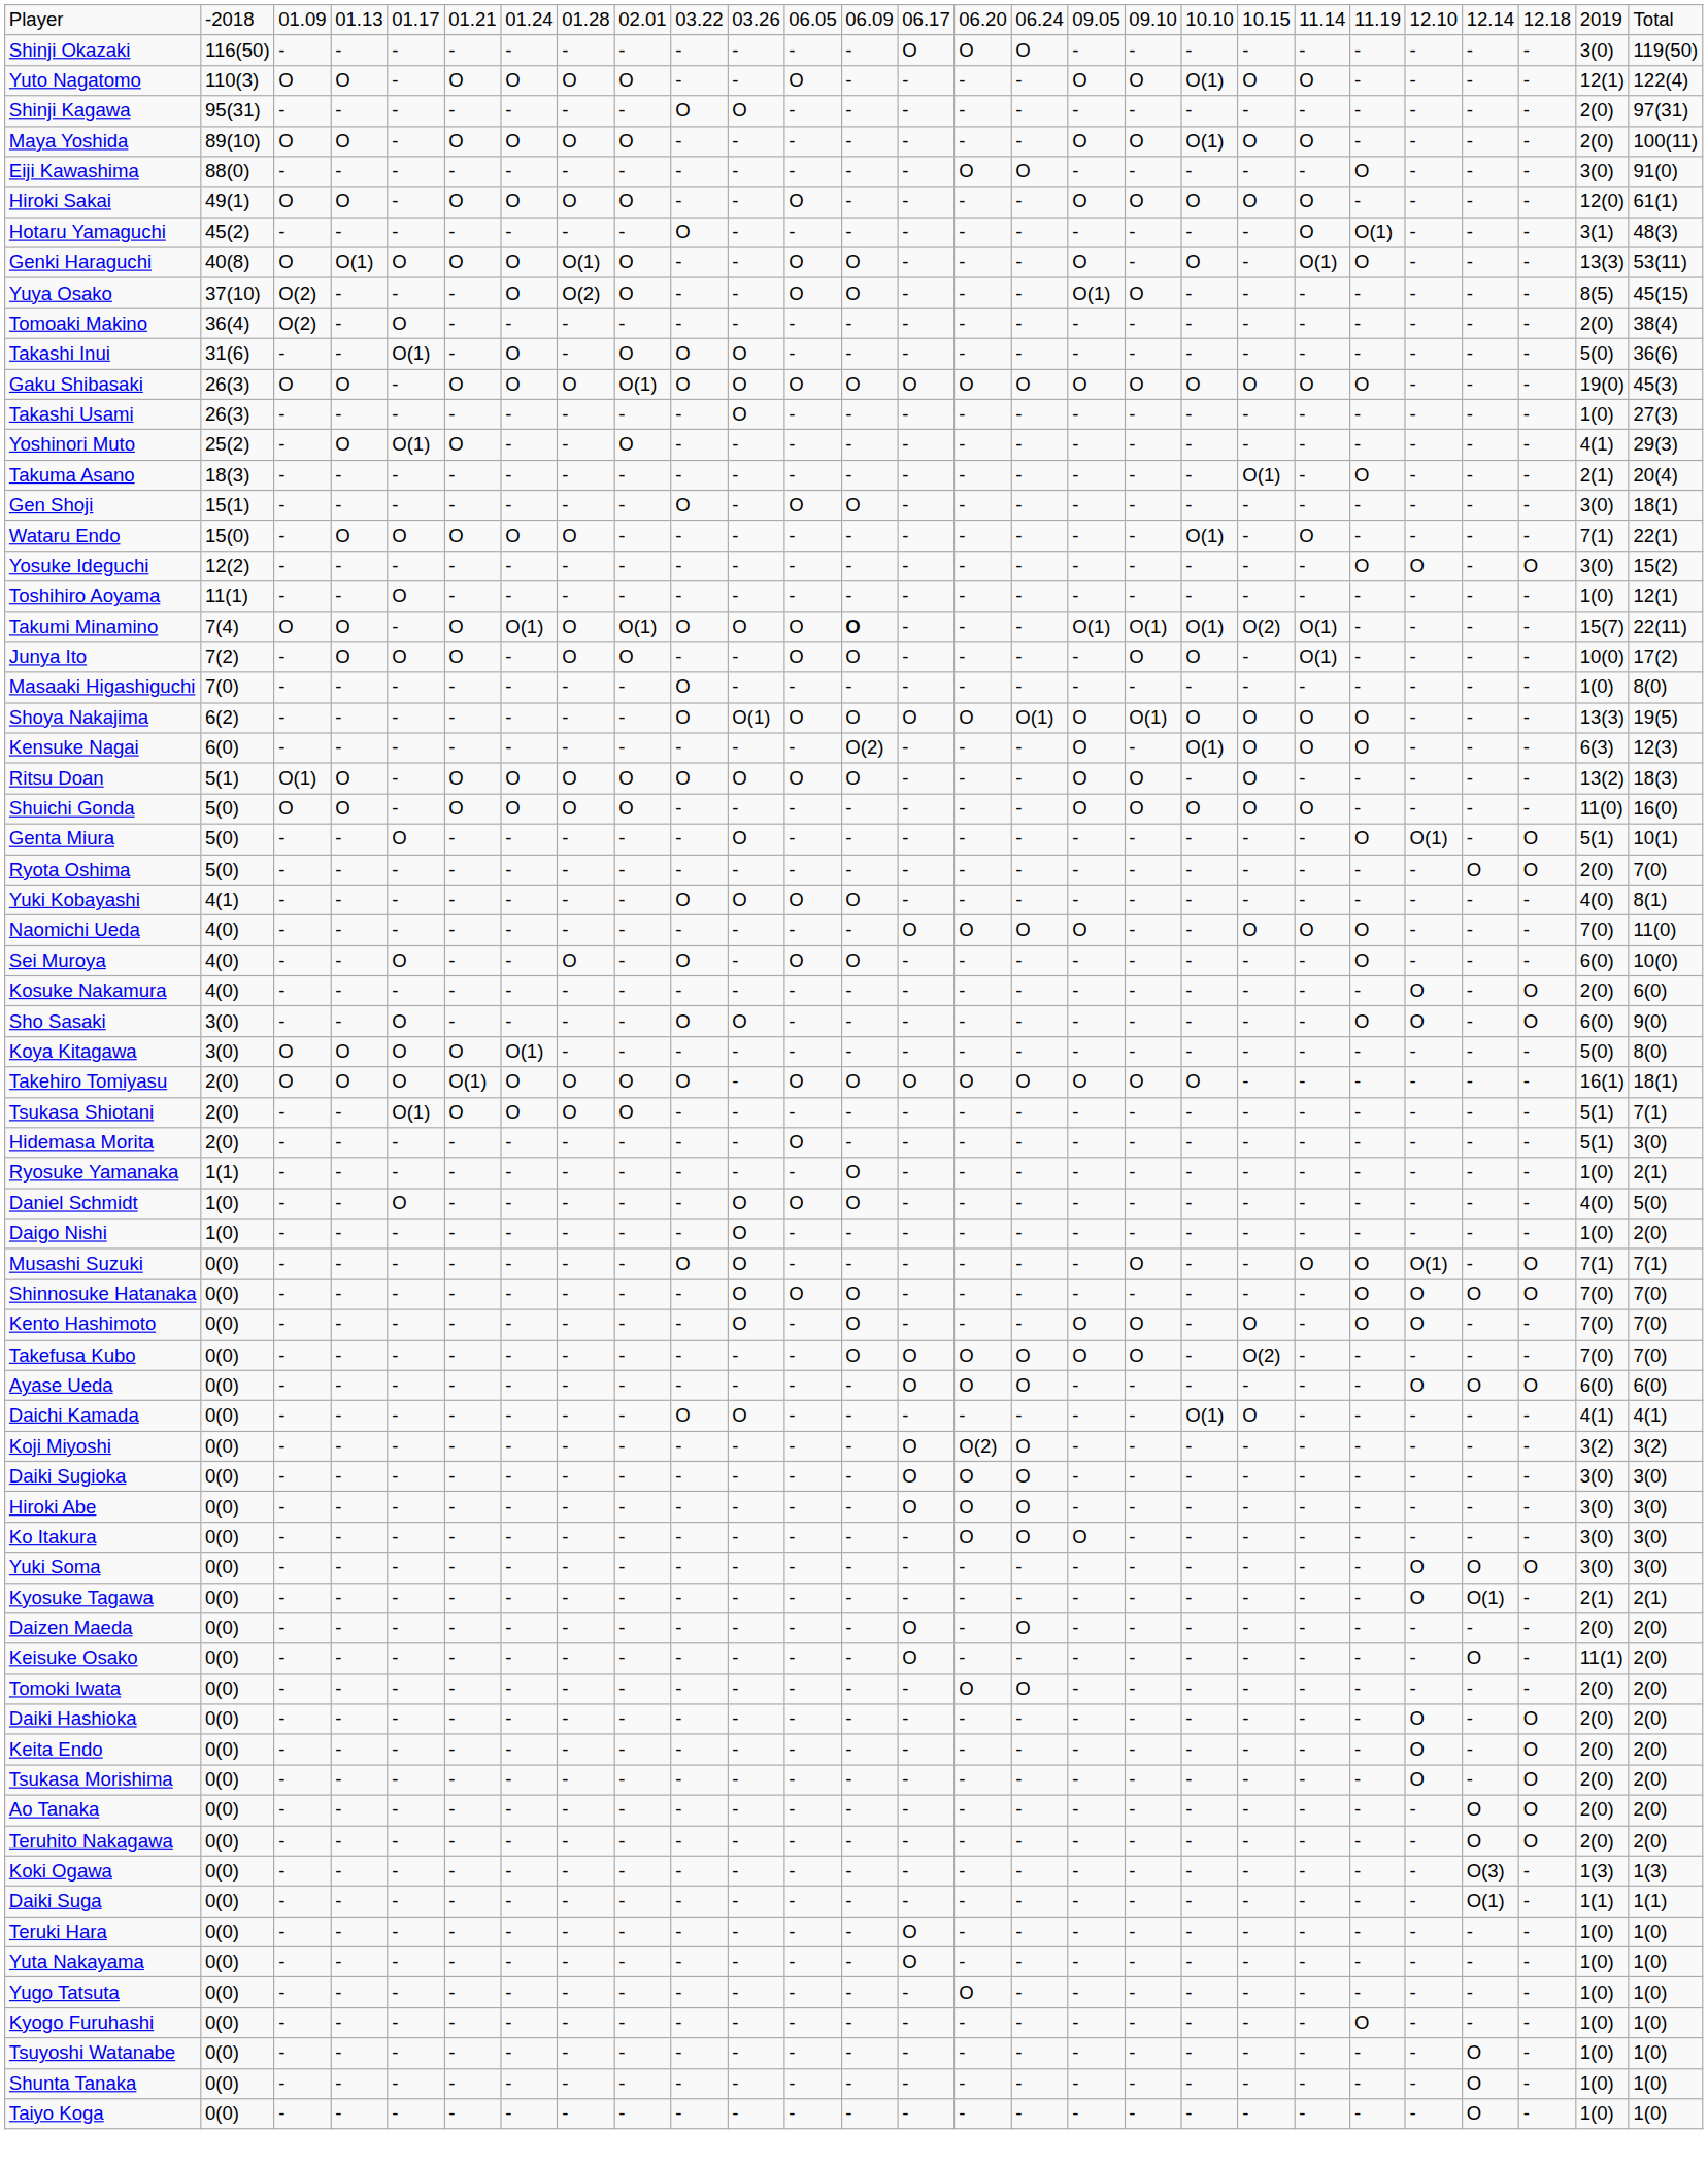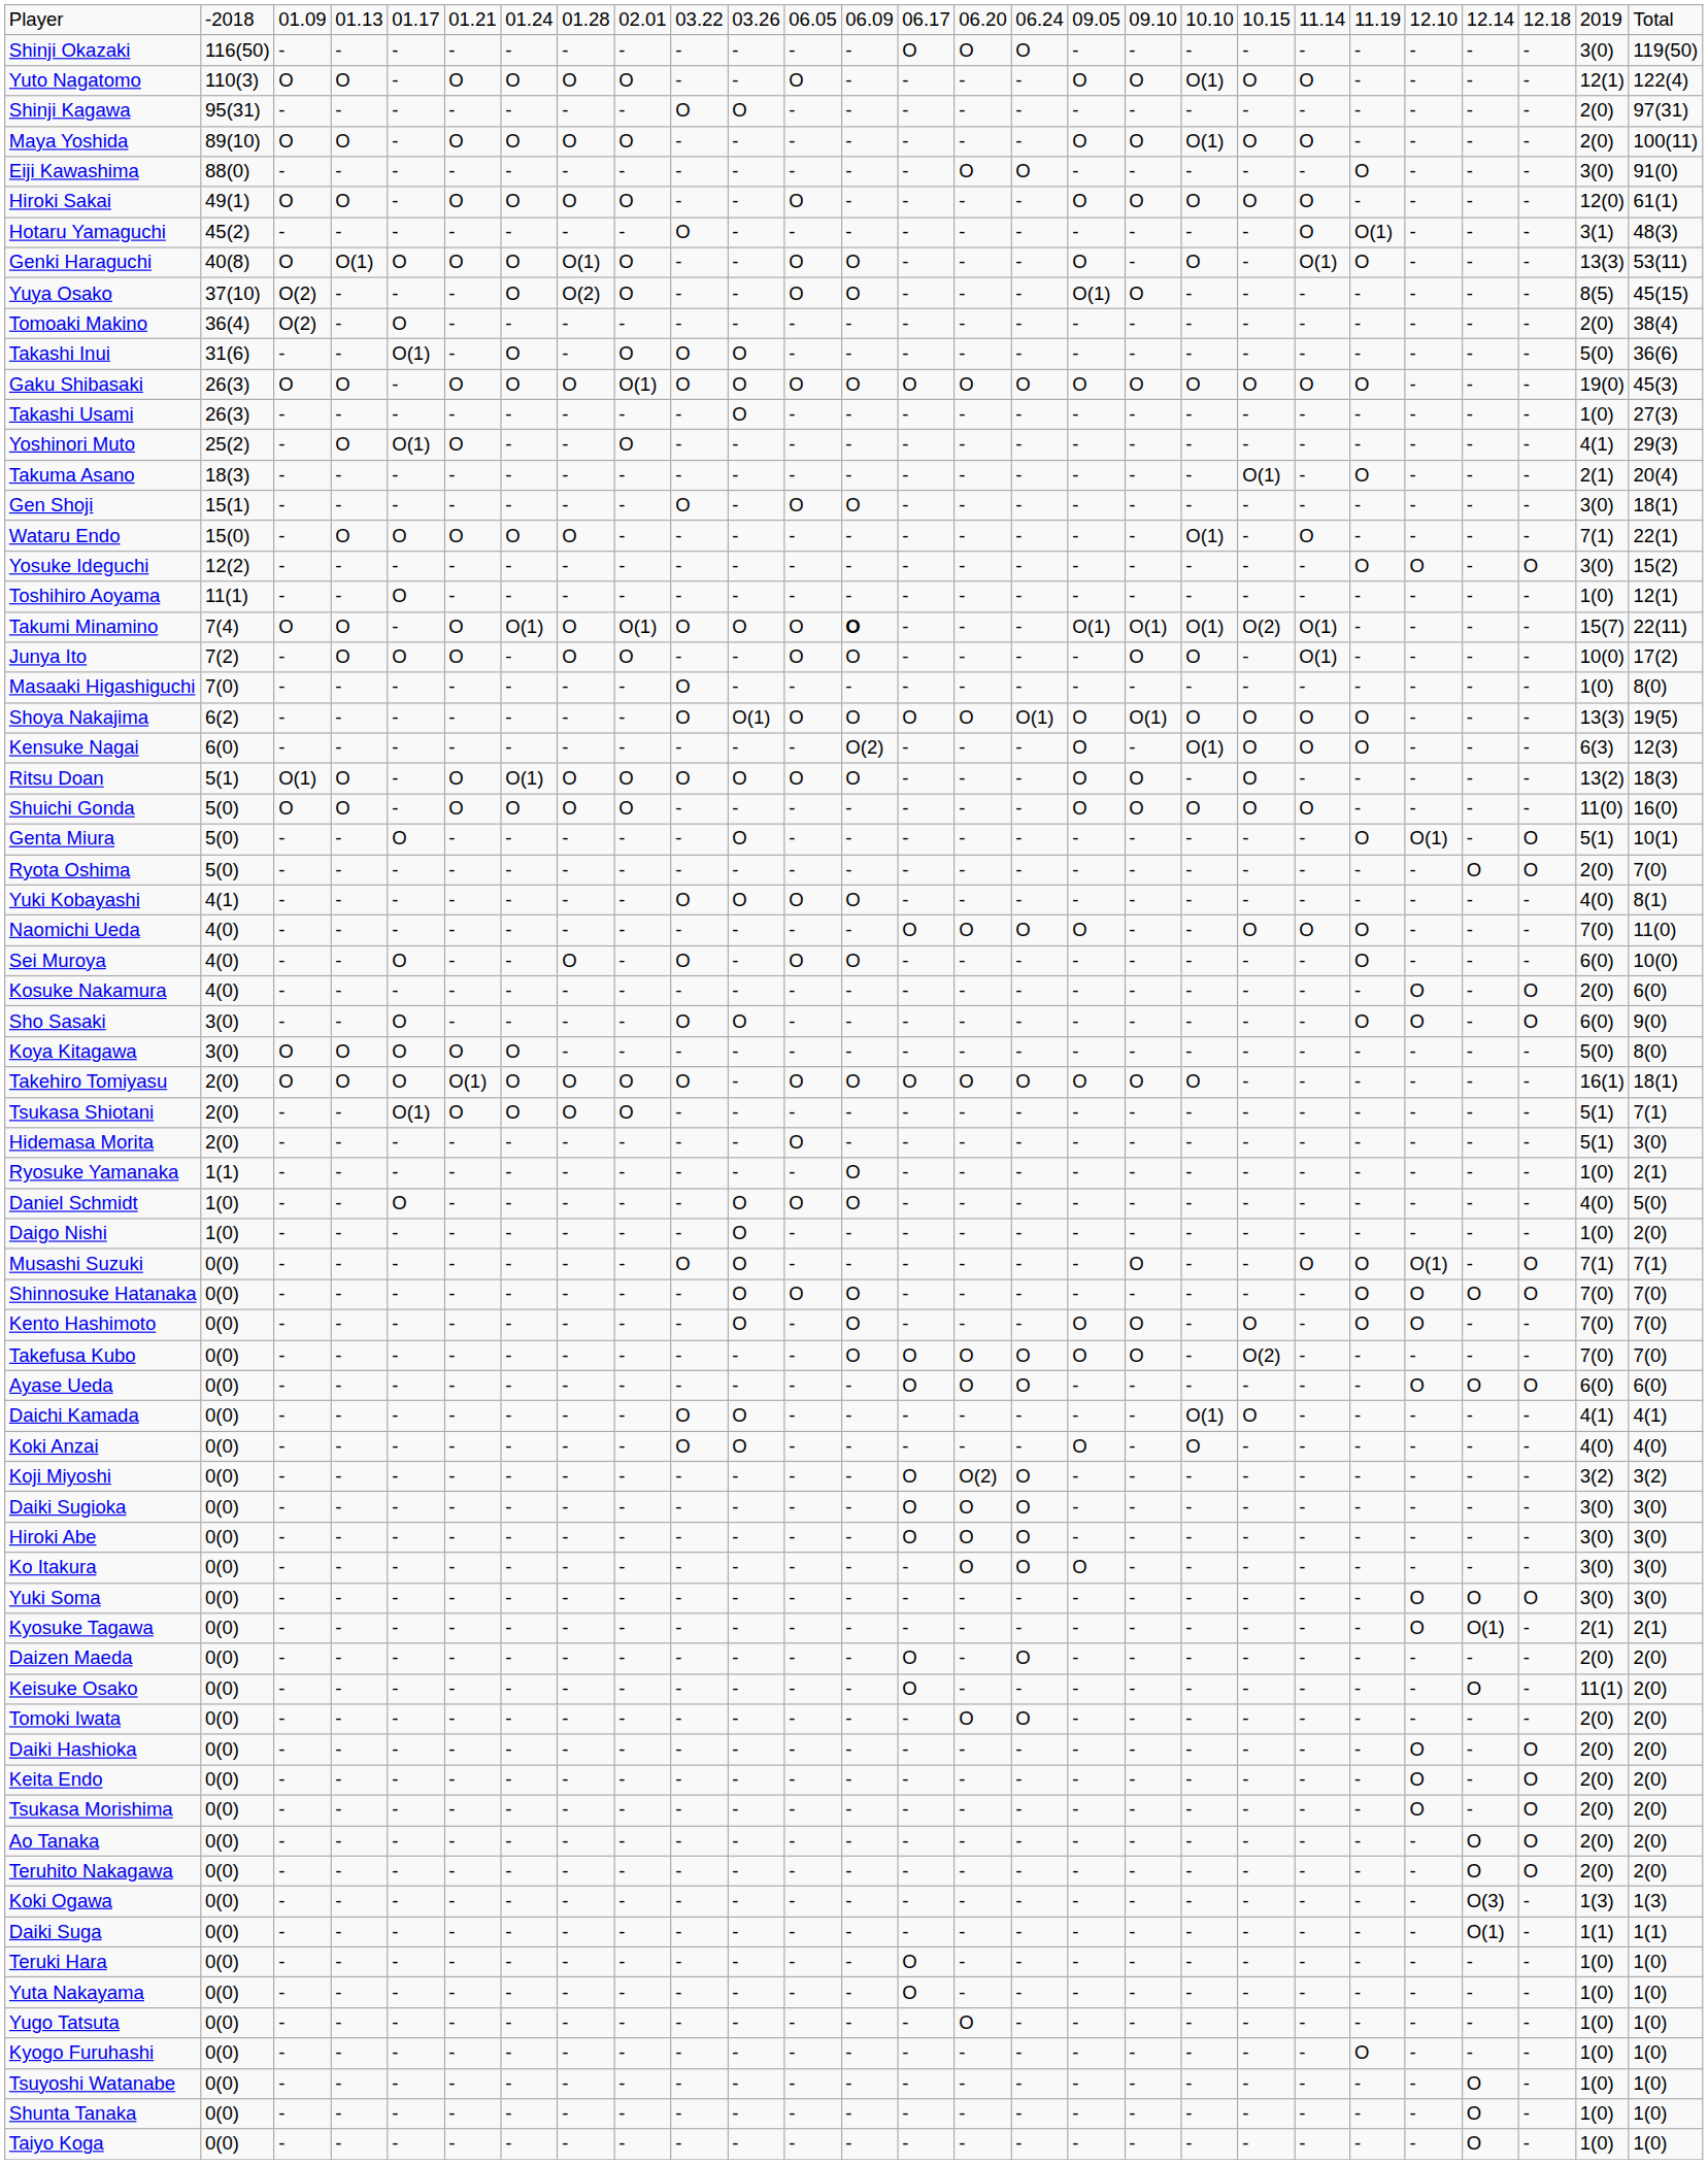Ritsu Doan | column 7: O -> O(1)
Koya Kitagawa | column 7: O(1) -> O
+ row: Koki Anzai | 0(0) | - | - | - | - | - | - | - | O | O | - | - | - | - | - | O | - | O | - | - | - | - | - | - | 4(0) | 4(0)
